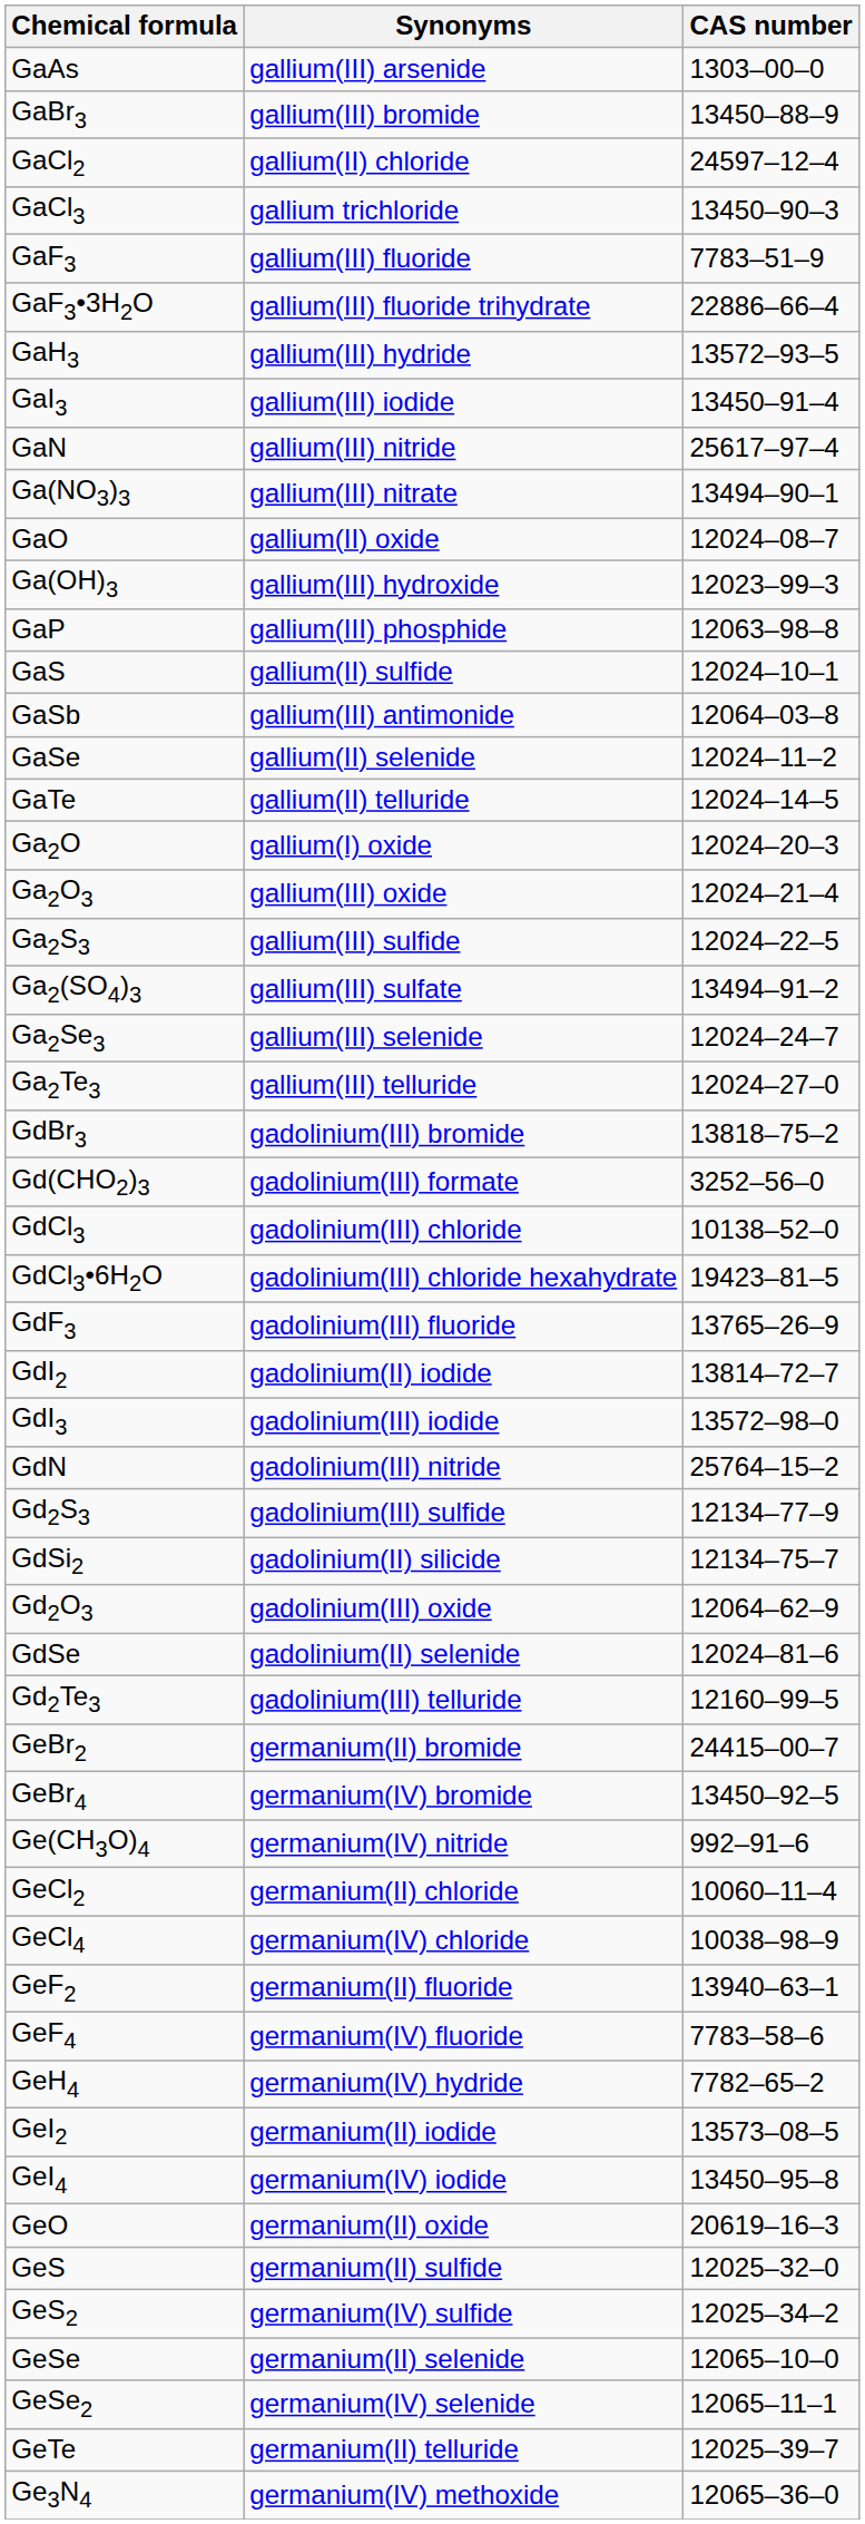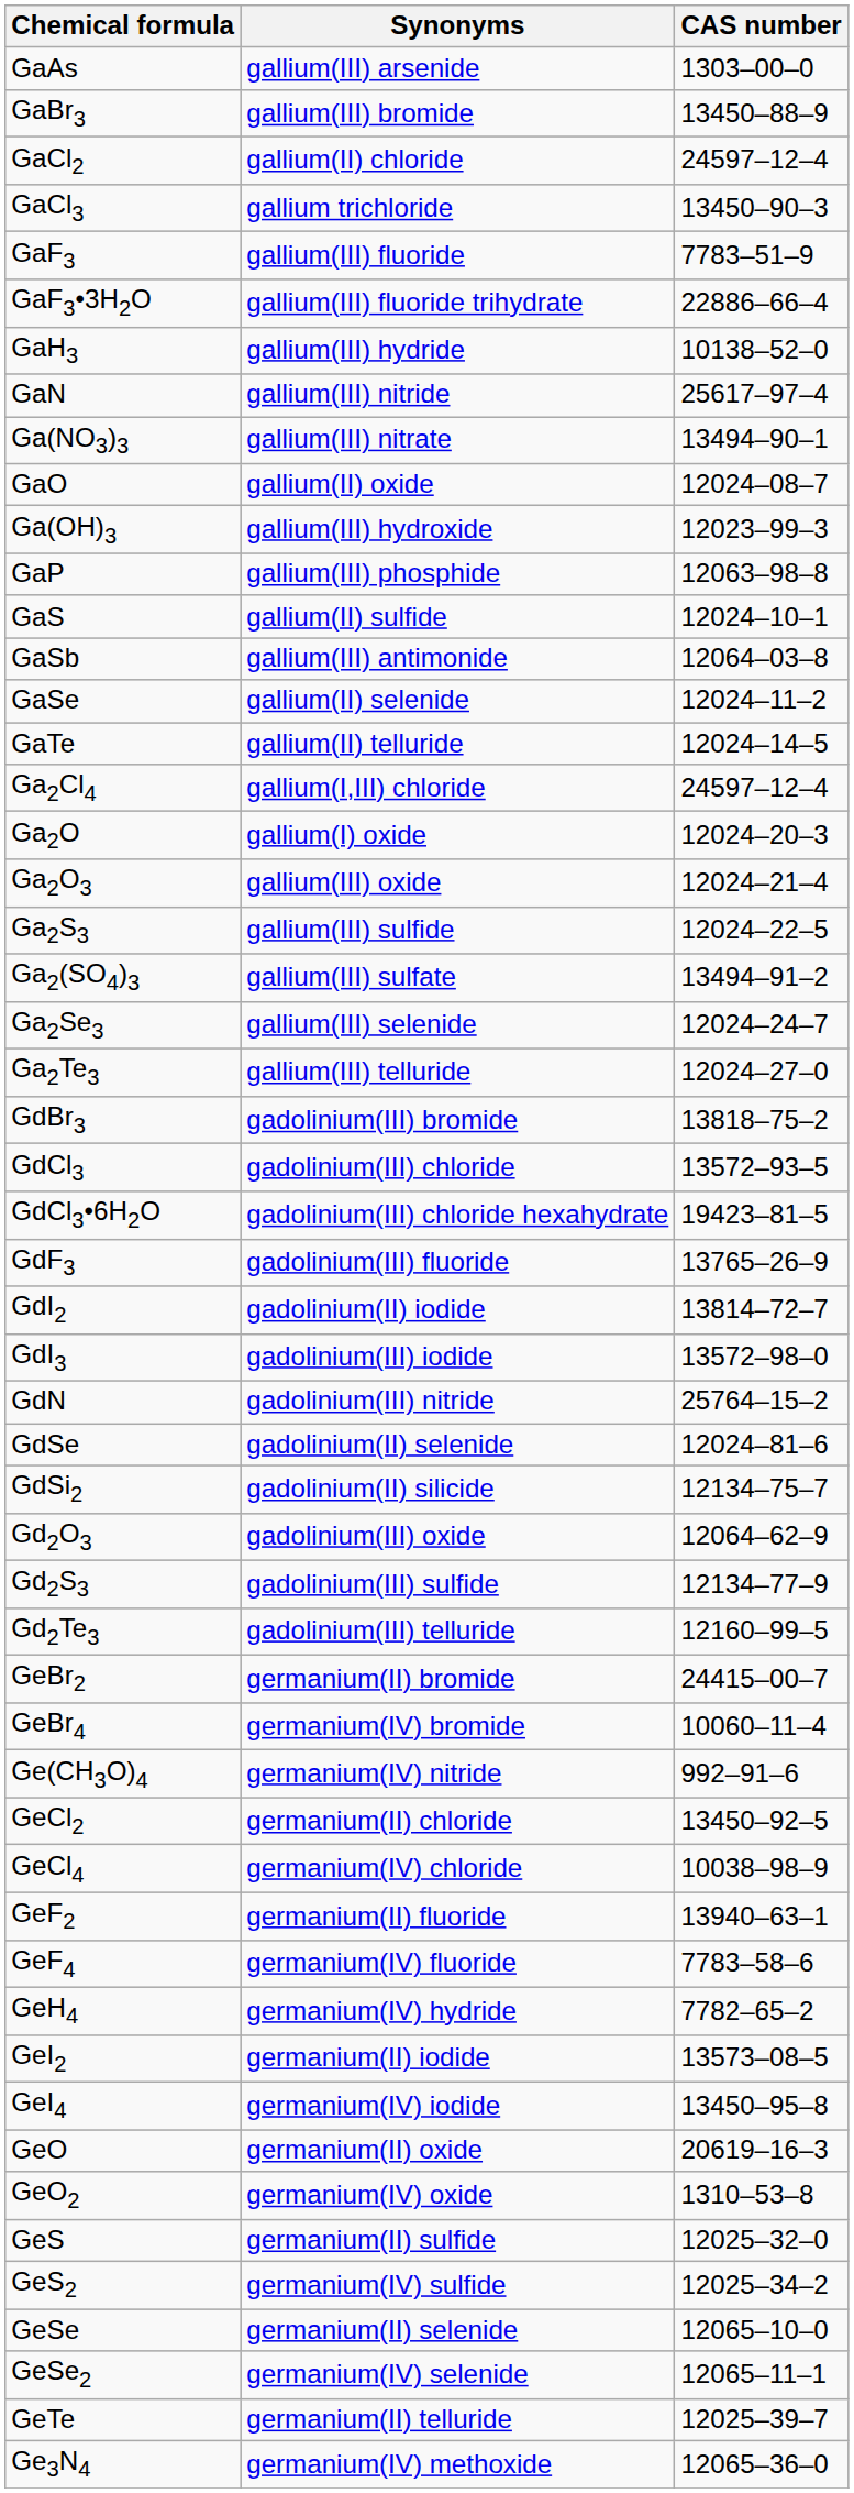GaH3 | CAS number: 13572–93–5 -> 10138–52–0
- row: GaI3 | gallium(III) iodide | 13450–91–4
+ row: Ga2Cl4 | gallium(I,III) chloride | 24597–12–4
- row: Gd(CHO2)3 | gadolinium(III) formate | 3252–56–0
GdCl3 | CAS number: 10138–52–0 -> 13572–93–5
rows swapped: GdSe <-> Gd2S3
GeBr4 | CAS number: 13450–92–5 -> 10060–11–4
GeCl2 | CAS number: 10060–11–4 -> 13450–92–5
+ row: GeO2 | germanium(IV) oxide | 1310–53–8
